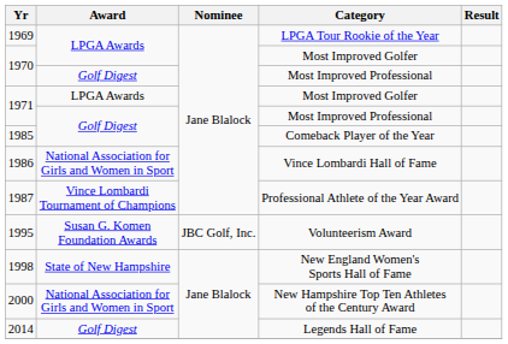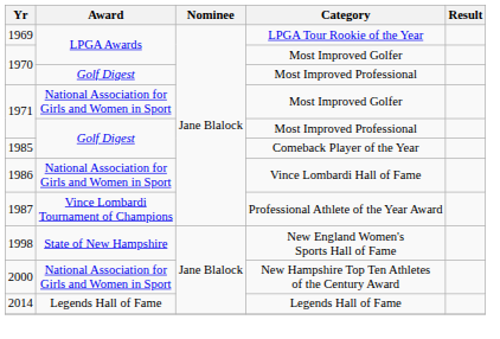1971 / Most Improved Golfer | Award: LPGA Awards -> National Association for Girls and Women in Sport
- row: 1995 | Susan G. Komen Foundation Awards | JBC Golf, Inc. | Volunteerism Award
2014 | Award: Golf Digest -> Legends Hall of Fame
